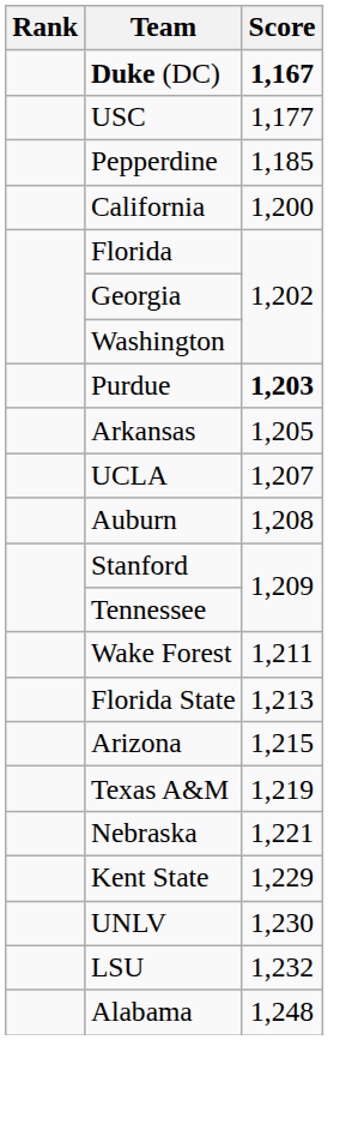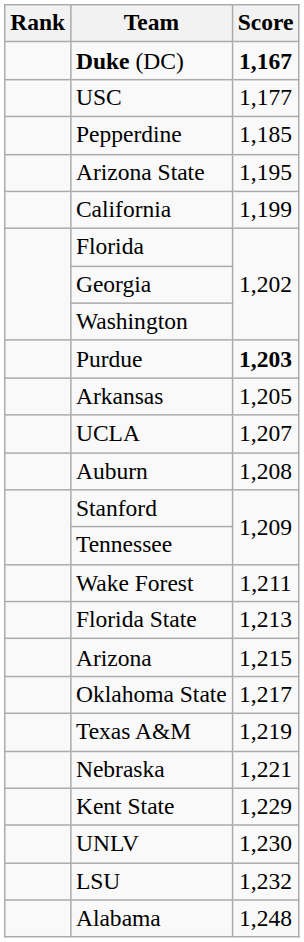+ row: Arizona State | 1,195
California | Score: 1,200 -> 1,199
+ row: Oklahoma State | 1,217
